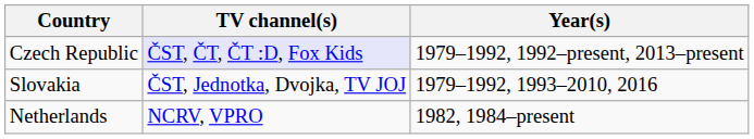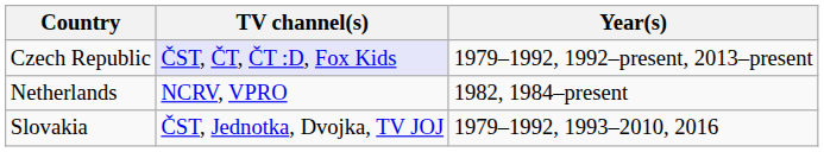rows swapped: Slovakia <-> Netherlands
